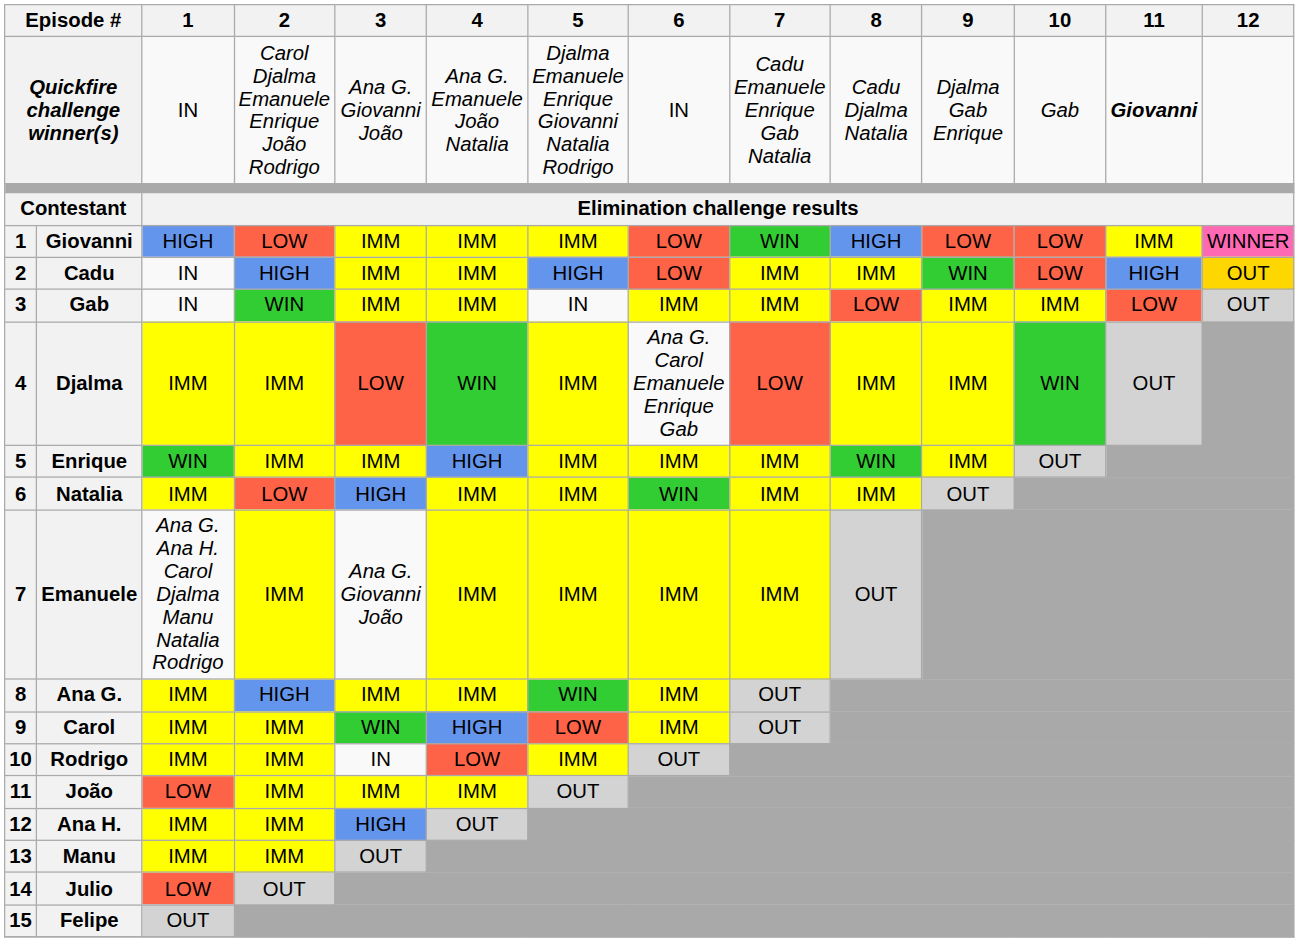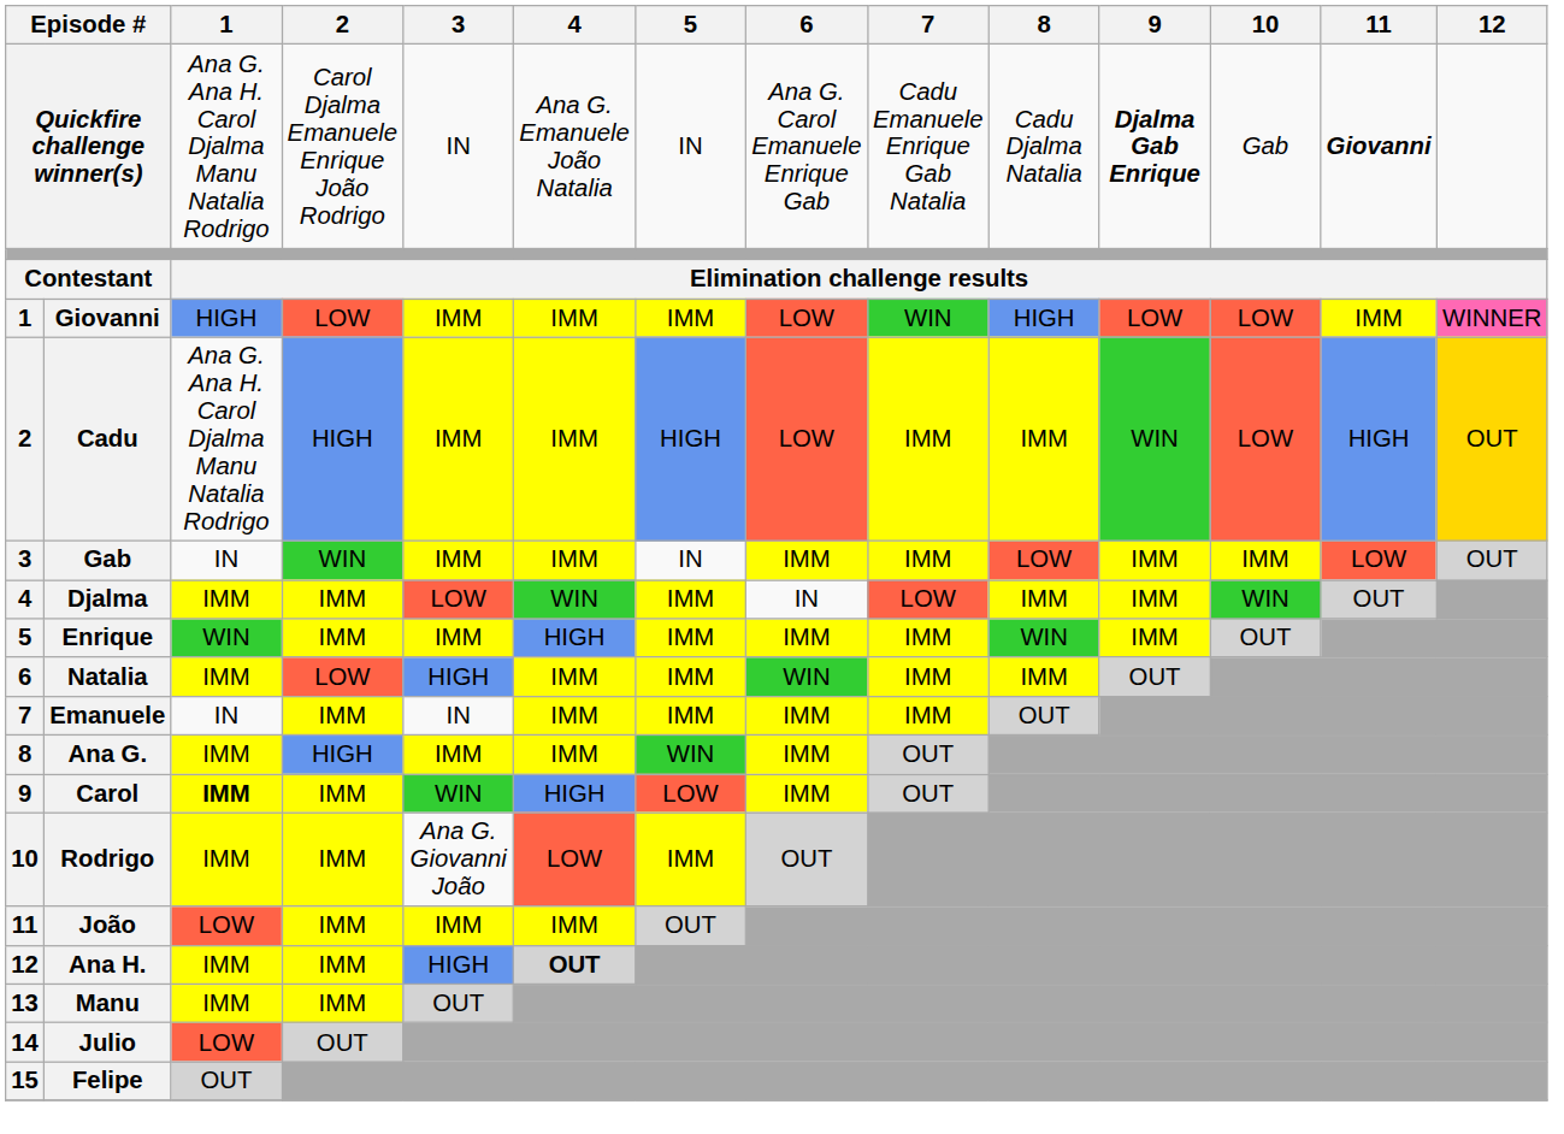Quickfire challenge winner(s) | 1: IN -> Ana G. Ana H. Carol Djalma Manu Natalia Rodrigo
Quickfire challenge winner(s) | 3: Ana G. Giovanni João -> IN
Quickfire challenge winner(s) | 5: Djalma Emanuele Enrique Giovanni Natalia Rodrigo -> IN
Quickfire challenge winner(s) | 6: IN -> Ana G. Carol Emanuele Enrique Gab
Quickfire challenge winner(s) | 9: normal -> bold
Cadu | 1: IN -> Ana G. Ana H. Carol Djalma Manu Natalia Rodrigo
Djalma | 6: Ana G. Carol Emanuele Enrique Gab -> IN
Emanuele | 1: Ana G. Ana H. Carol Djalma Manu Natalia Rodrigo -> IN
Emanuele | 3: Ana G. Giovanni João -> IN
Carol | 1: normal -> bold
Rodrigo | 3: IN -> Ana G. Giovanni João
Ana H. | 4: normal -> bold
